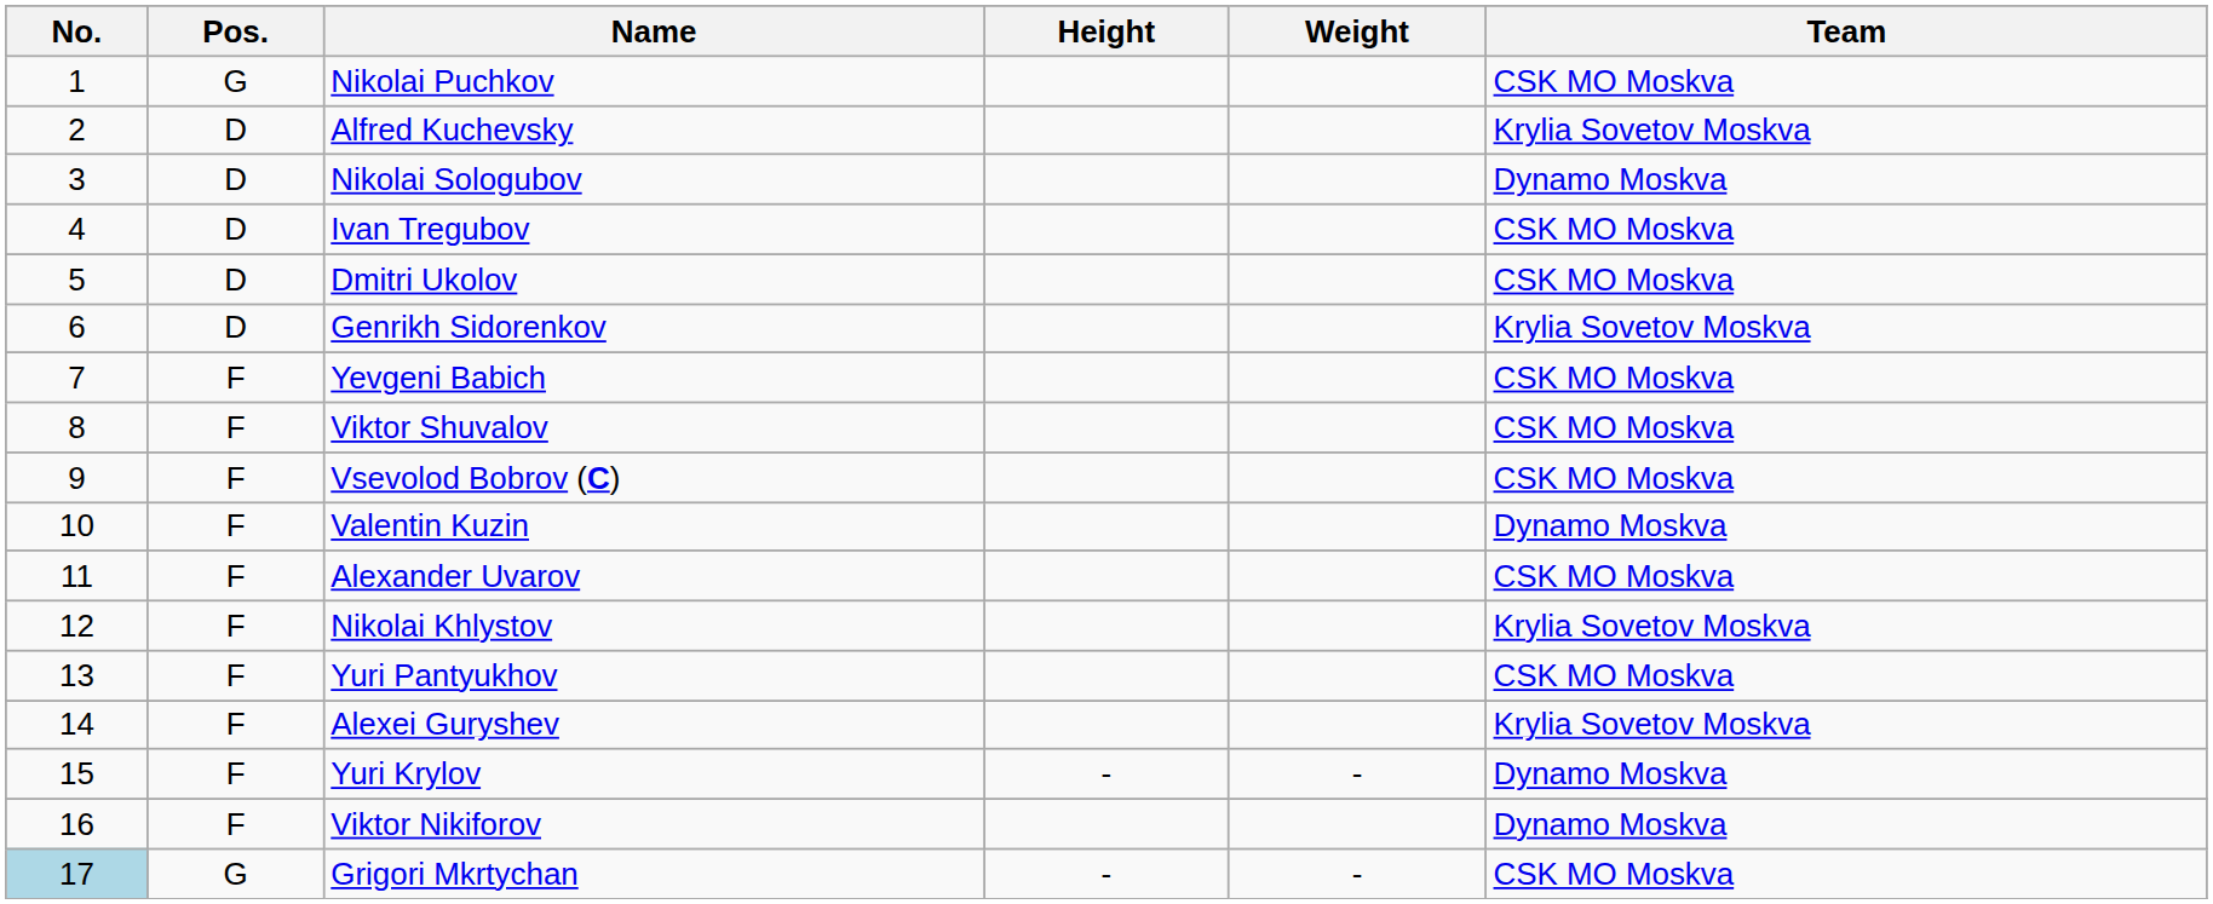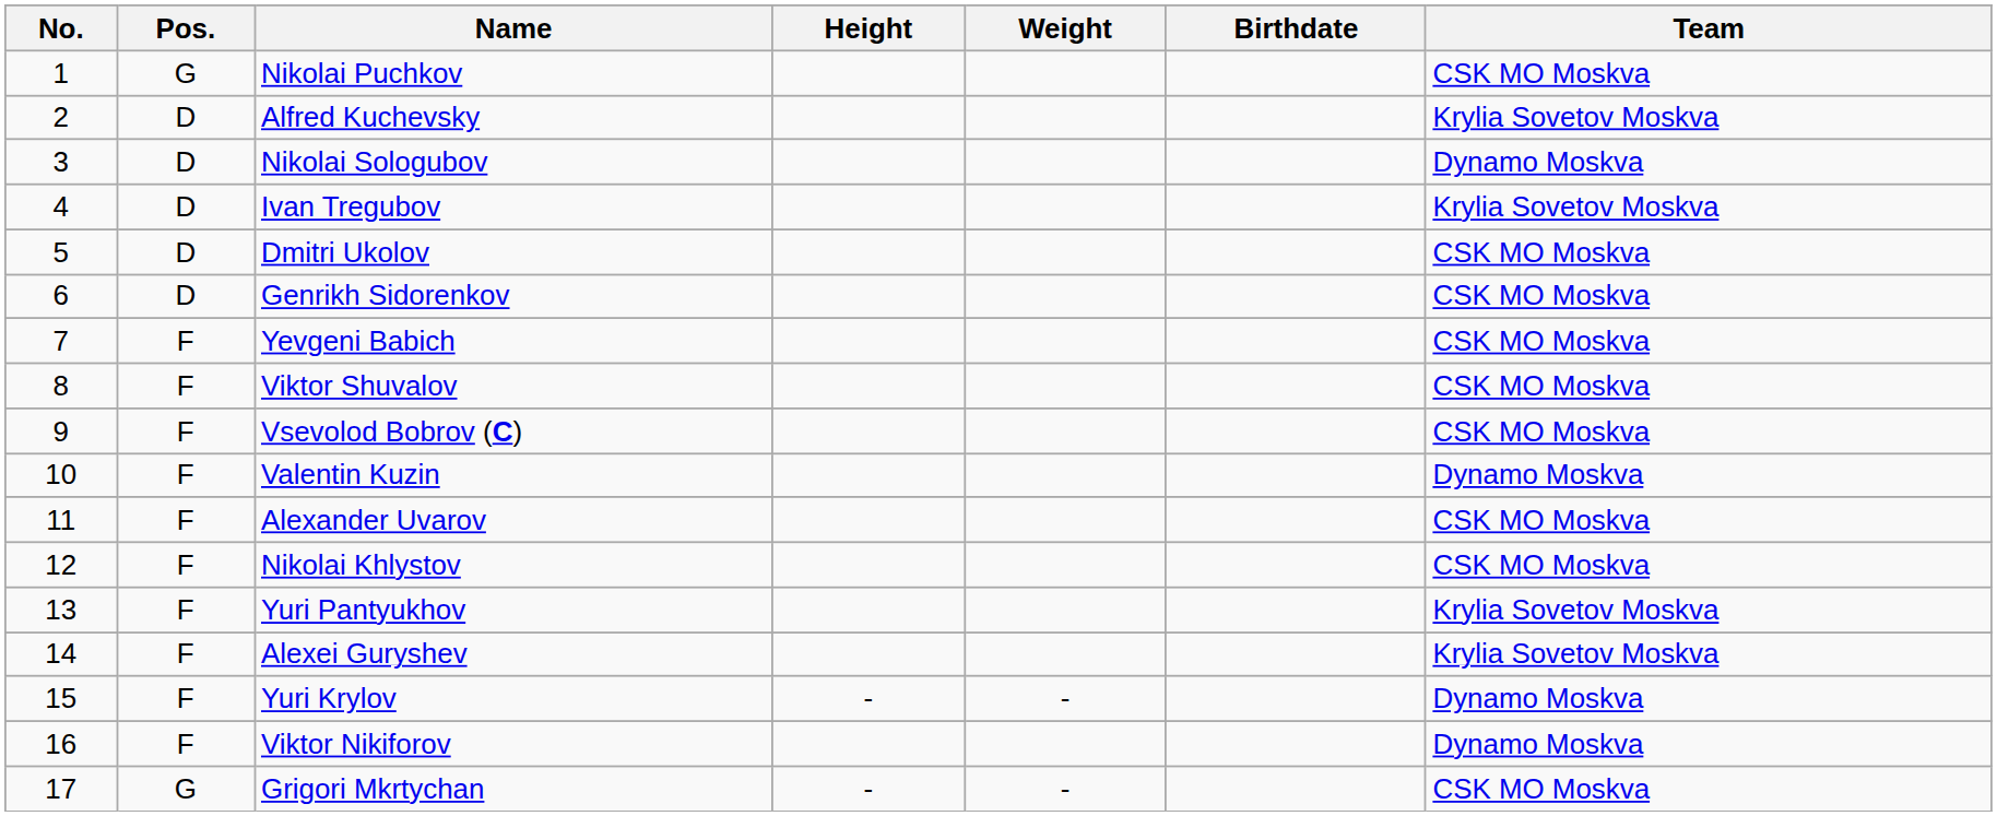+ column: Birthdate
Ivan Tregubov | Team: CSK MO Moskva -> Krylia Sovetov Moskva
Genrikh Sidorenkov | Team: Krylia Sovetov Moskva -> CSK MO Moskva
Nikolai Khlystov | Team: Krylia Sovetov Moskva -> CSK MO Moskva
Yuri Pantyukhov | Team: CSK MO Moskva -> Krylia Sovetov Moskva
Grigori Mkrtychan | No.: lightblue background -> no background
